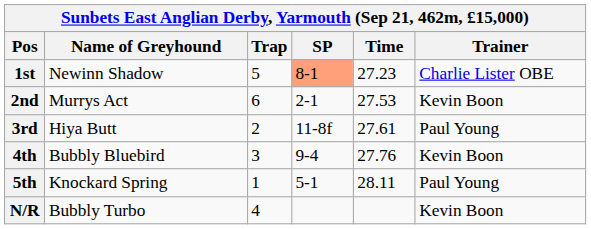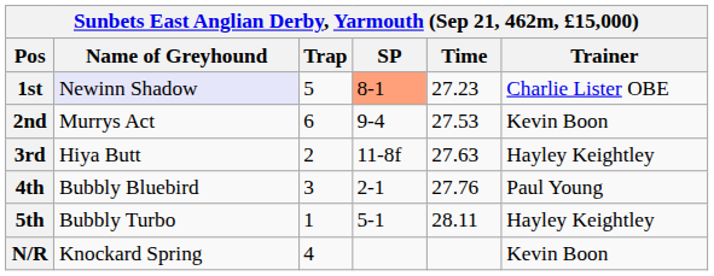1st | Name of Greyhound: no background -> lavender background
2nd | SP: 2-1 -> 9-4
3rd | Time: 27.61 -> 27.63
3rd | Trainer: Paul Young -> Hayley Keightley
4th | SP: 9-4 -> 2-1
4th | Trainer: Kevin Boon -> Paul Young
5th | Name of Greyhound: Knockard Spring -> Bubbly Turbo
5th | Trainer: Paul Young -> Hayley Keightley
N/R | Name of Greyhound: Bubbly Turbo -> Knockard Spring
